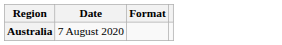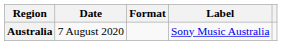+ column: Label | Sony Music Australia
